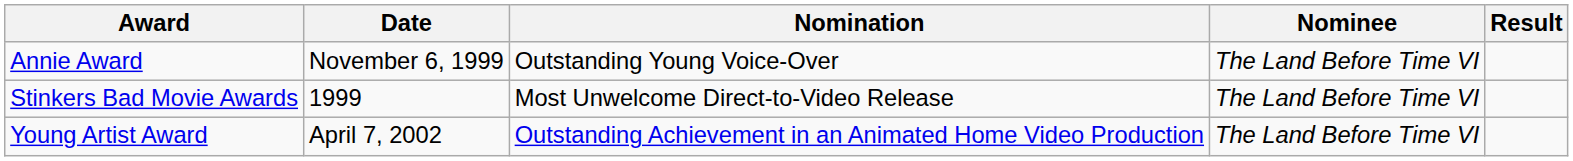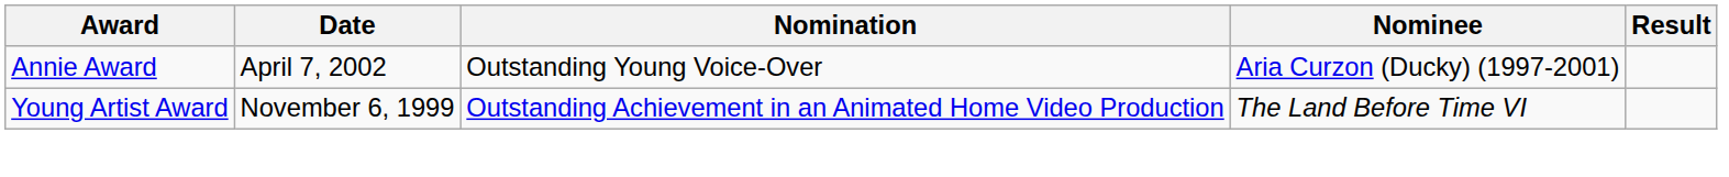Annie Award | Date: November 6, 1999 -> April 7, 2002
Annie Award | Nominee: The Land Before Time VI -> Aria Curzon (Ducky) (1997-2001)
- row: Stinkers Bad Movie Awards | 1999 | Most Unwelcome Direct-to-Video Release | The Land Before Time VI
Young Artist Award | Date: April 7, 2002 -> November 6, 1999
